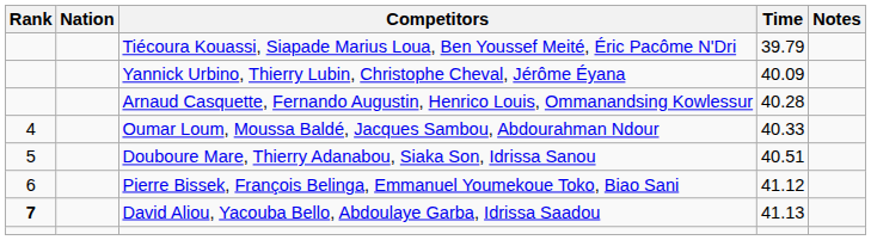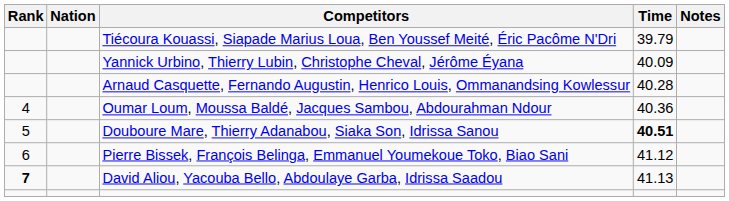Oumar Loum, Moussa Baldé, Jacques Sambou, Abdourahman Ndour | Time: 40.33 -> 40.36
Douboure Mare, Thierry Adanabou, Siaka Son, Idrissa Sanou | Time: normal -> bold
